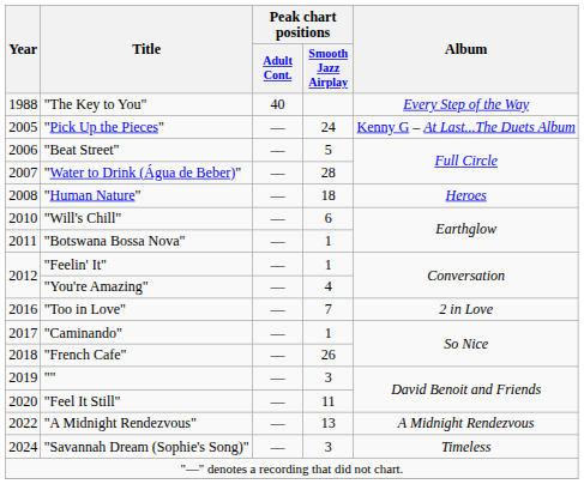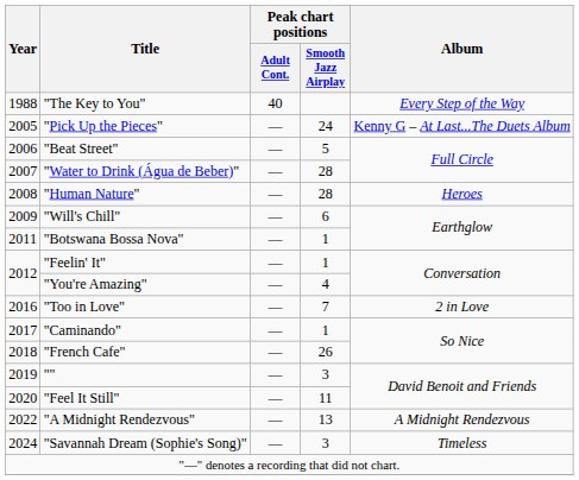"Human Nature" | Peak chart positions / Smooth Jazz Airplay: 18 -> 28
"Will's Chill" | Year: 2010 -> 2009
